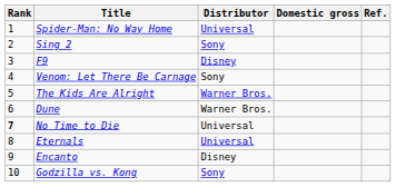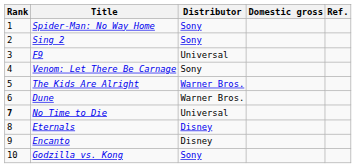Spider-Man: No Way Home | Distributor: Universal -> Sony
F9 | Distributor: Disney -> Universal
Eternals | Distributor: Universal -> Disney
